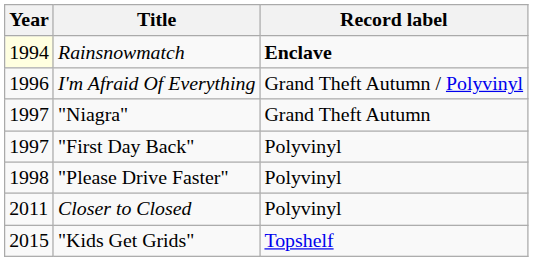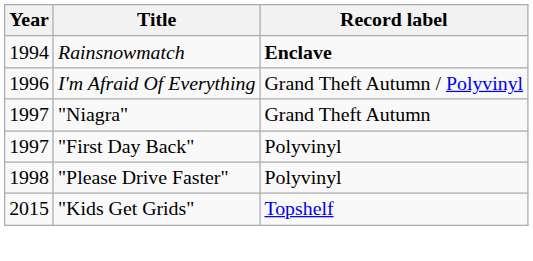Rainsnowmatch | Year: lightyellow background -> no background
- row: 2011 | Closer to Closed | Polyvinyl
